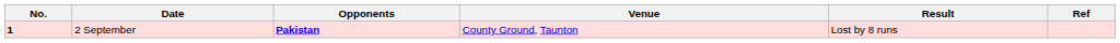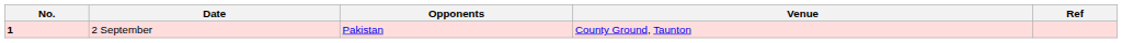- column: Result | Lost by 8 runs
2 September | Opponents: bold -> normal
